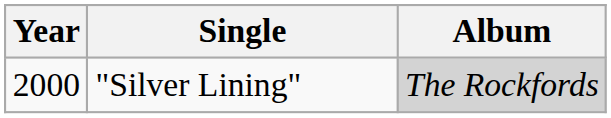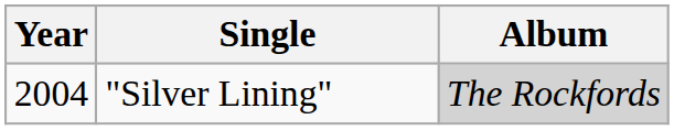"Silver Lining" | Year: 2000 -> 2004
